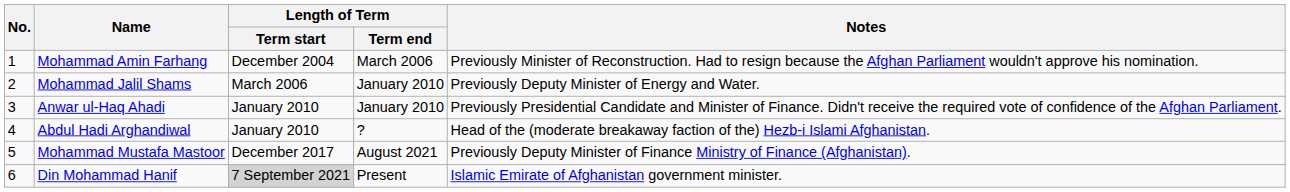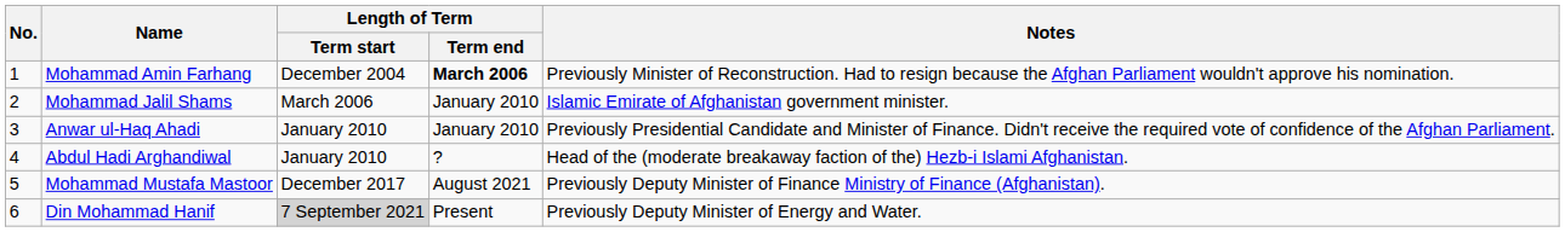Mohammad Amin Farhang | Length of Term / Term end: normal -> bold
Mohammad Jalil Shams | Notes: Previously Deputy Minister of Energy and Water. -> Islamic Emirate of Afghanistan government minister.
Din Mohammad Hanif | Notes: Islamic Emirate of Afghanistan government minister. -> Previously Deputy Minister of Energy and Water.
